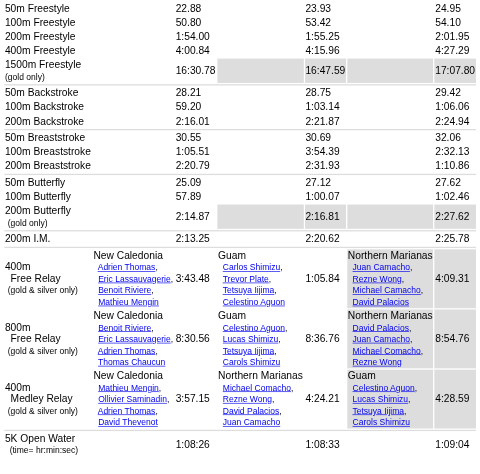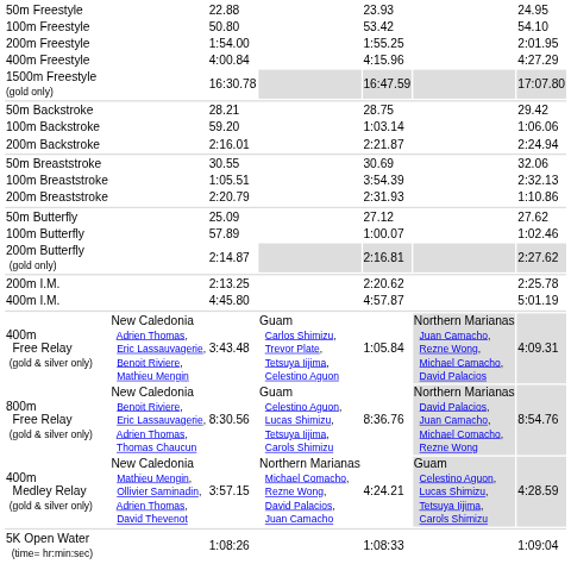+ row: 400m I.M. | 4:45.80 | 4:57.87 | 5:01.19
